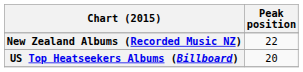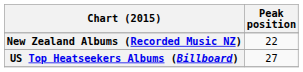US Top Heatseekers Albums (Billboard) | Peak position: 20 -> 27
